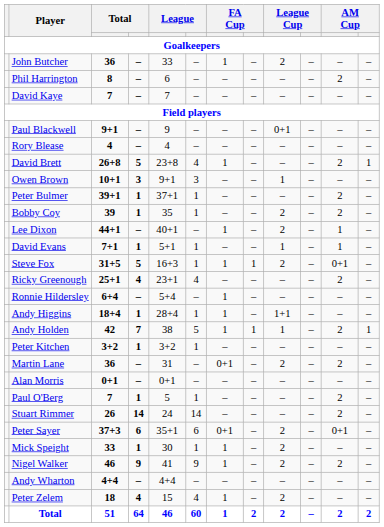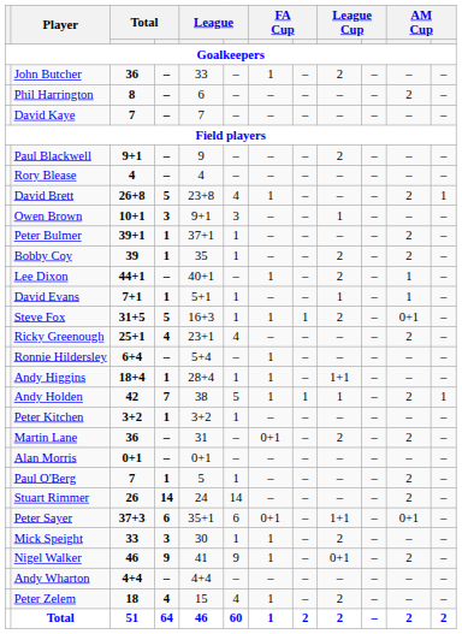Paul Blackwell | column 9: 0+1 -> 2
Peter Sayer | column 9: 2 -> 1+1
Mick Speight | column 4: 1 -> 3
Nigel Walker | column 9: 2 -> 0+1
